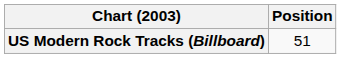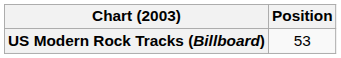US Modern Rock Tracks (Billboard) | Position: 51 -> 53
